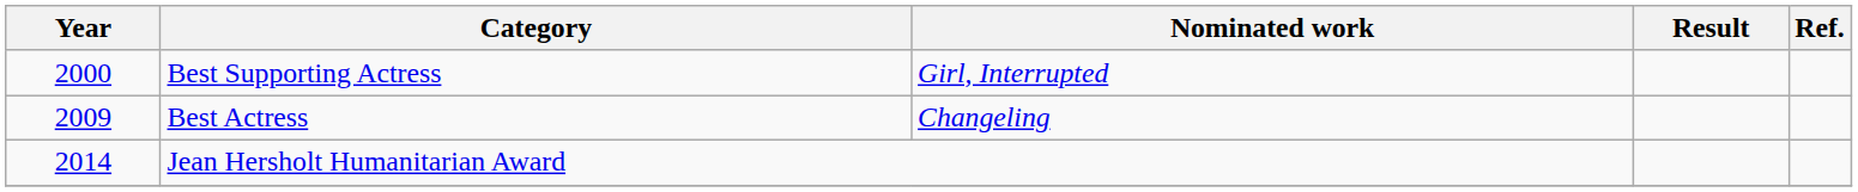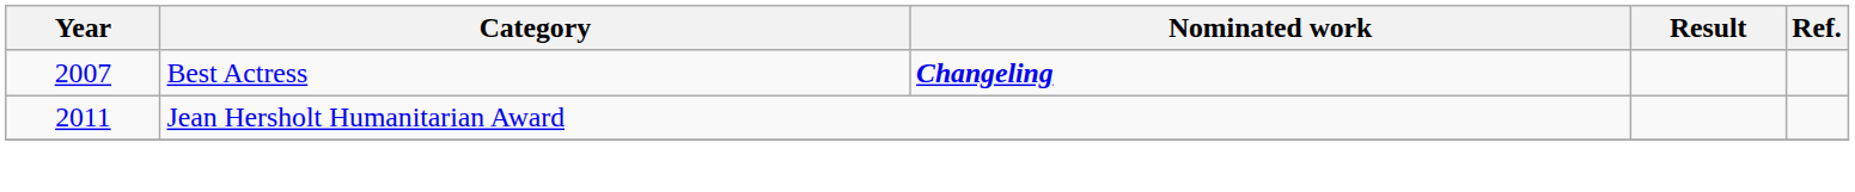- row: 2000 | Best Supporting Actress | Girl, Interrupted
Best Actress | Year: 2009 -> 2007
Best Actress | Nominated work: normal -> bold
Jean Hersholt Humanitarian Award | Year: 2014 -> 2011
